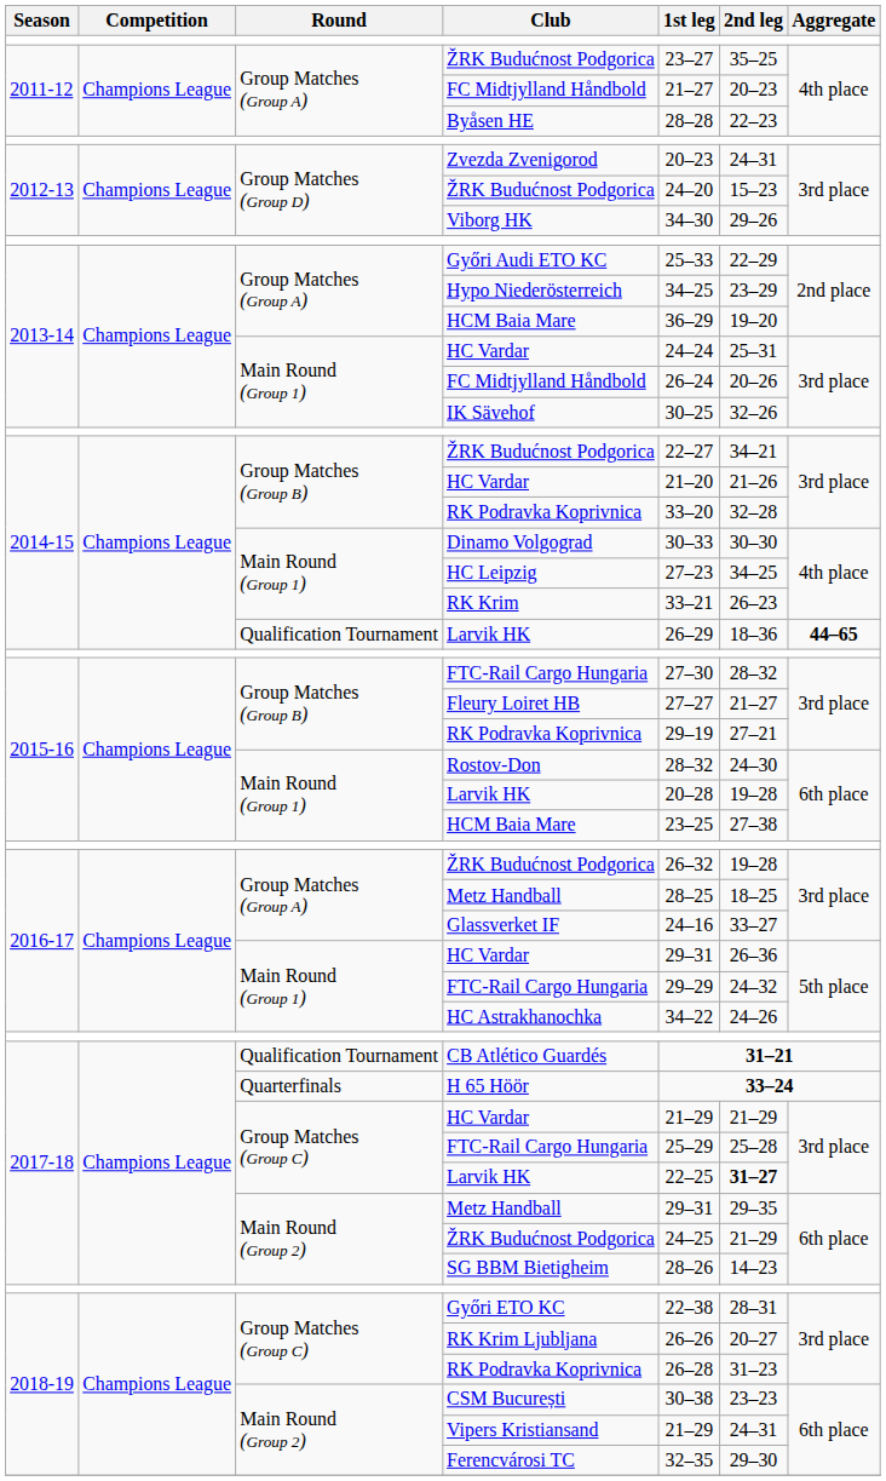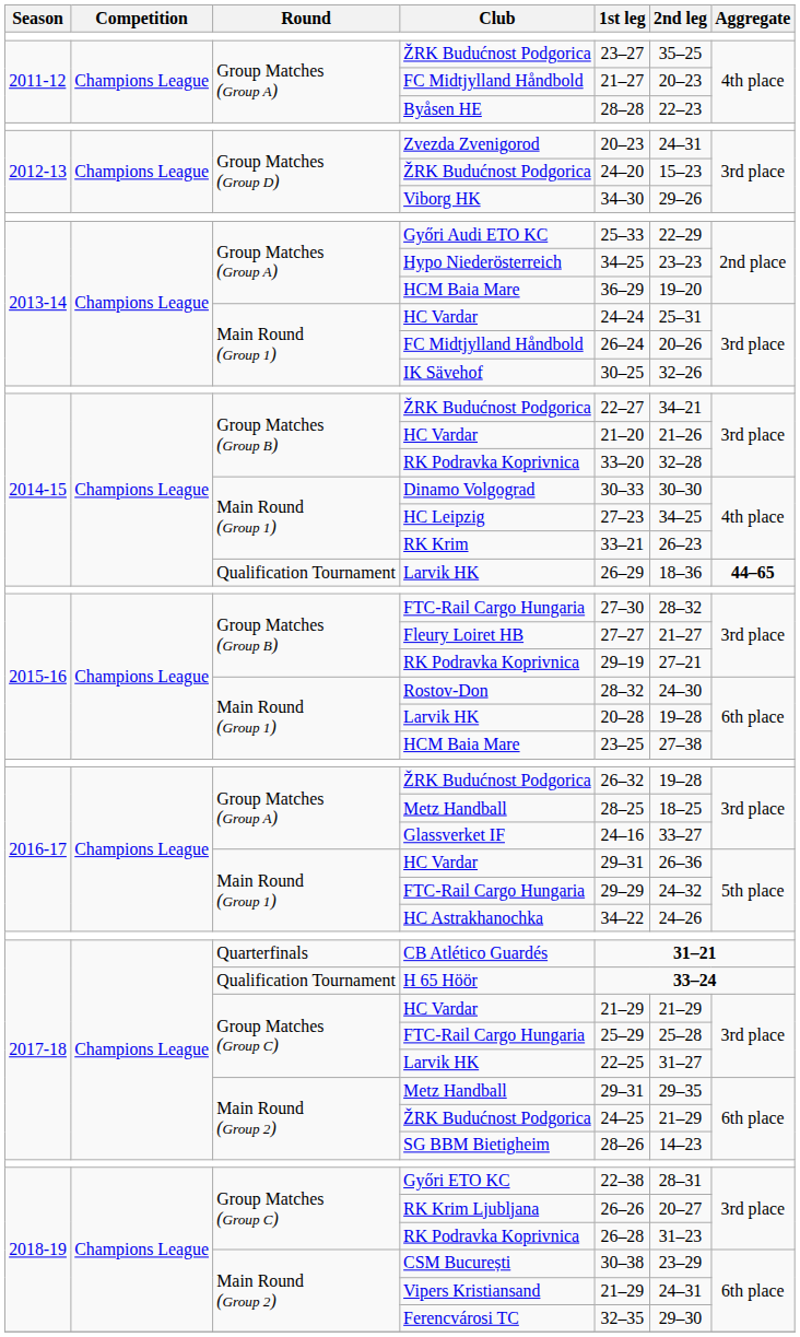Hypo Niederösterreich | 2nd leg: 23–29 -> 23–23
CB Atlético Guardés | Round: Qualification Tournament -> Quarterfinals
H 65 Höör | Round: Quarterfinals -> Qualification Tournament
2017-18 / Larvik HK | 2nd leg: bold -> normal
CSM București | 2nd leg: 23–23 -> 23–29
